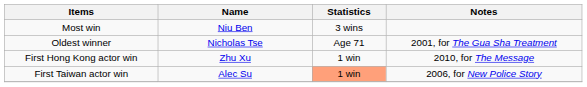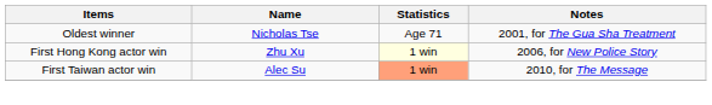- row: Most win | Niu Ben | 3 wins
First Hong Kong actor win | Statistics: no background -> lightyellow background
First Hong Kong actor win | Notes: 2010, for The Message -> 2006, for New Police Story
First Taiwan actor win | Notes: 2006, for New Police Story -> 2010, for The Message
